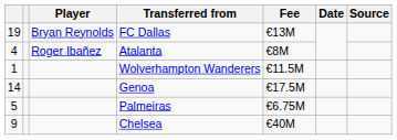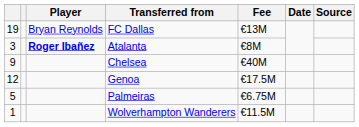Atalanta | column 1: 4 -> 3
Atalanta | Player: normal -> bold
rows swapped: Wolverhampton Wanderers <-> Chelsea
Genoa | column 1: 14 -> 12
